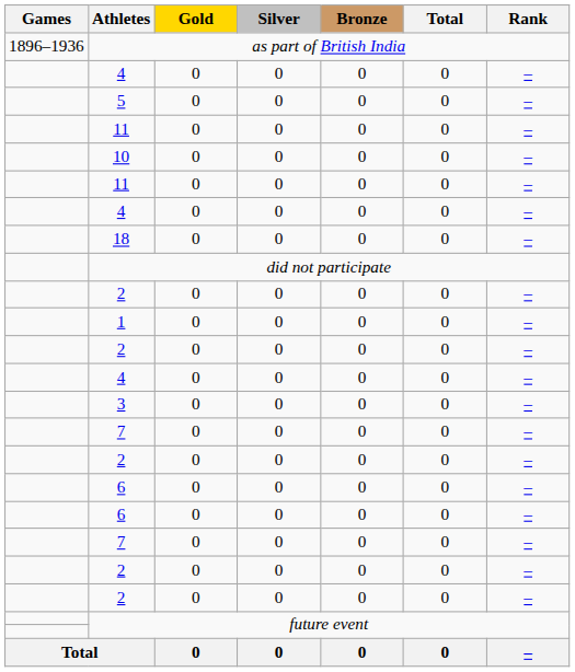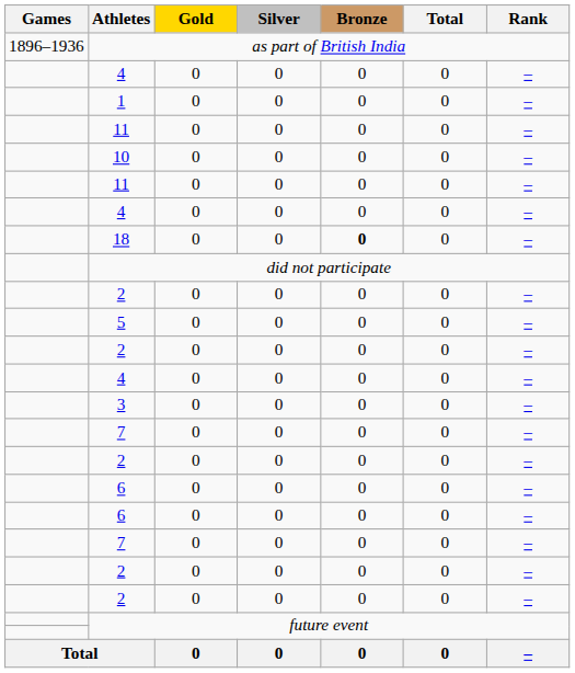rows swapped: 5 <-> 1
18 | Bronze: normal -> bold
